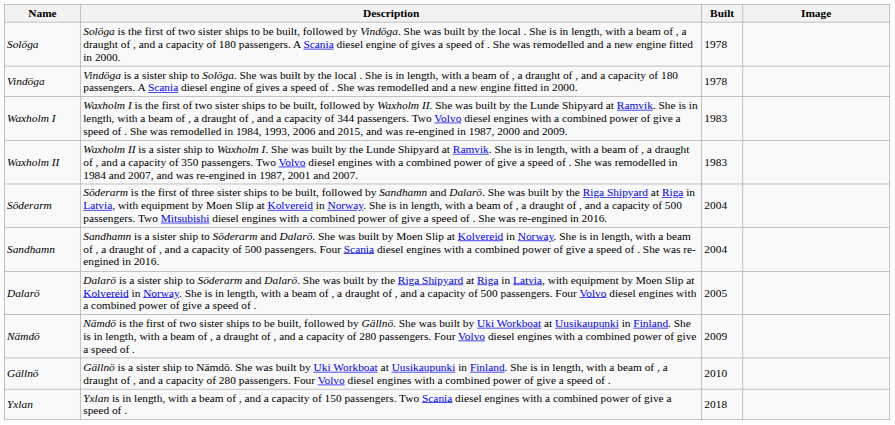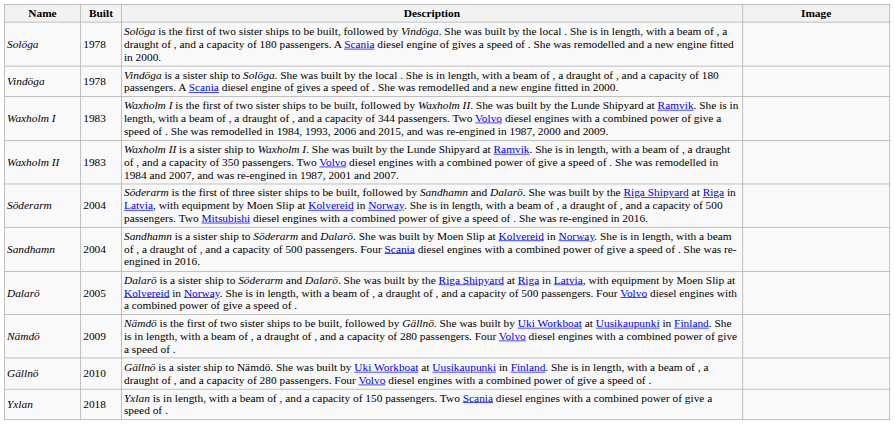columns swapped: Built <-> Description
